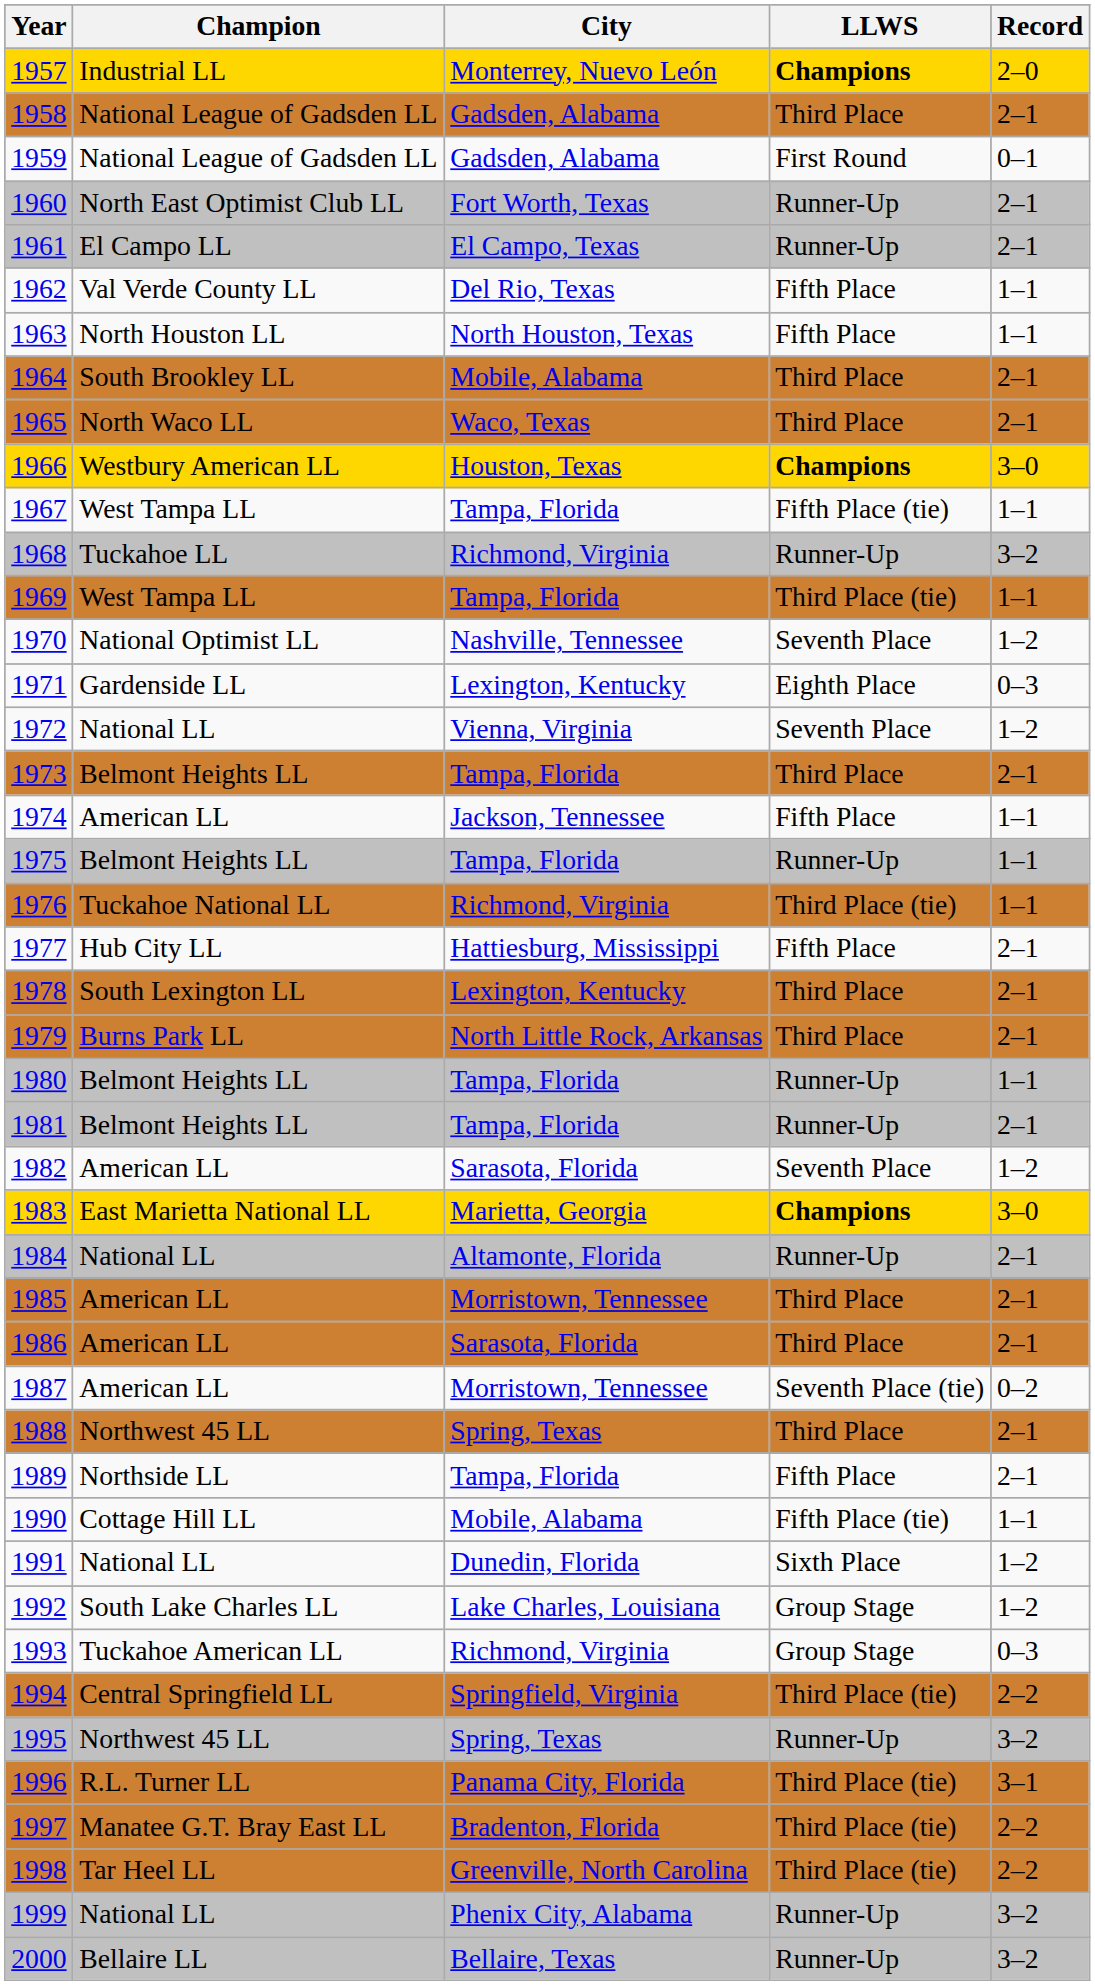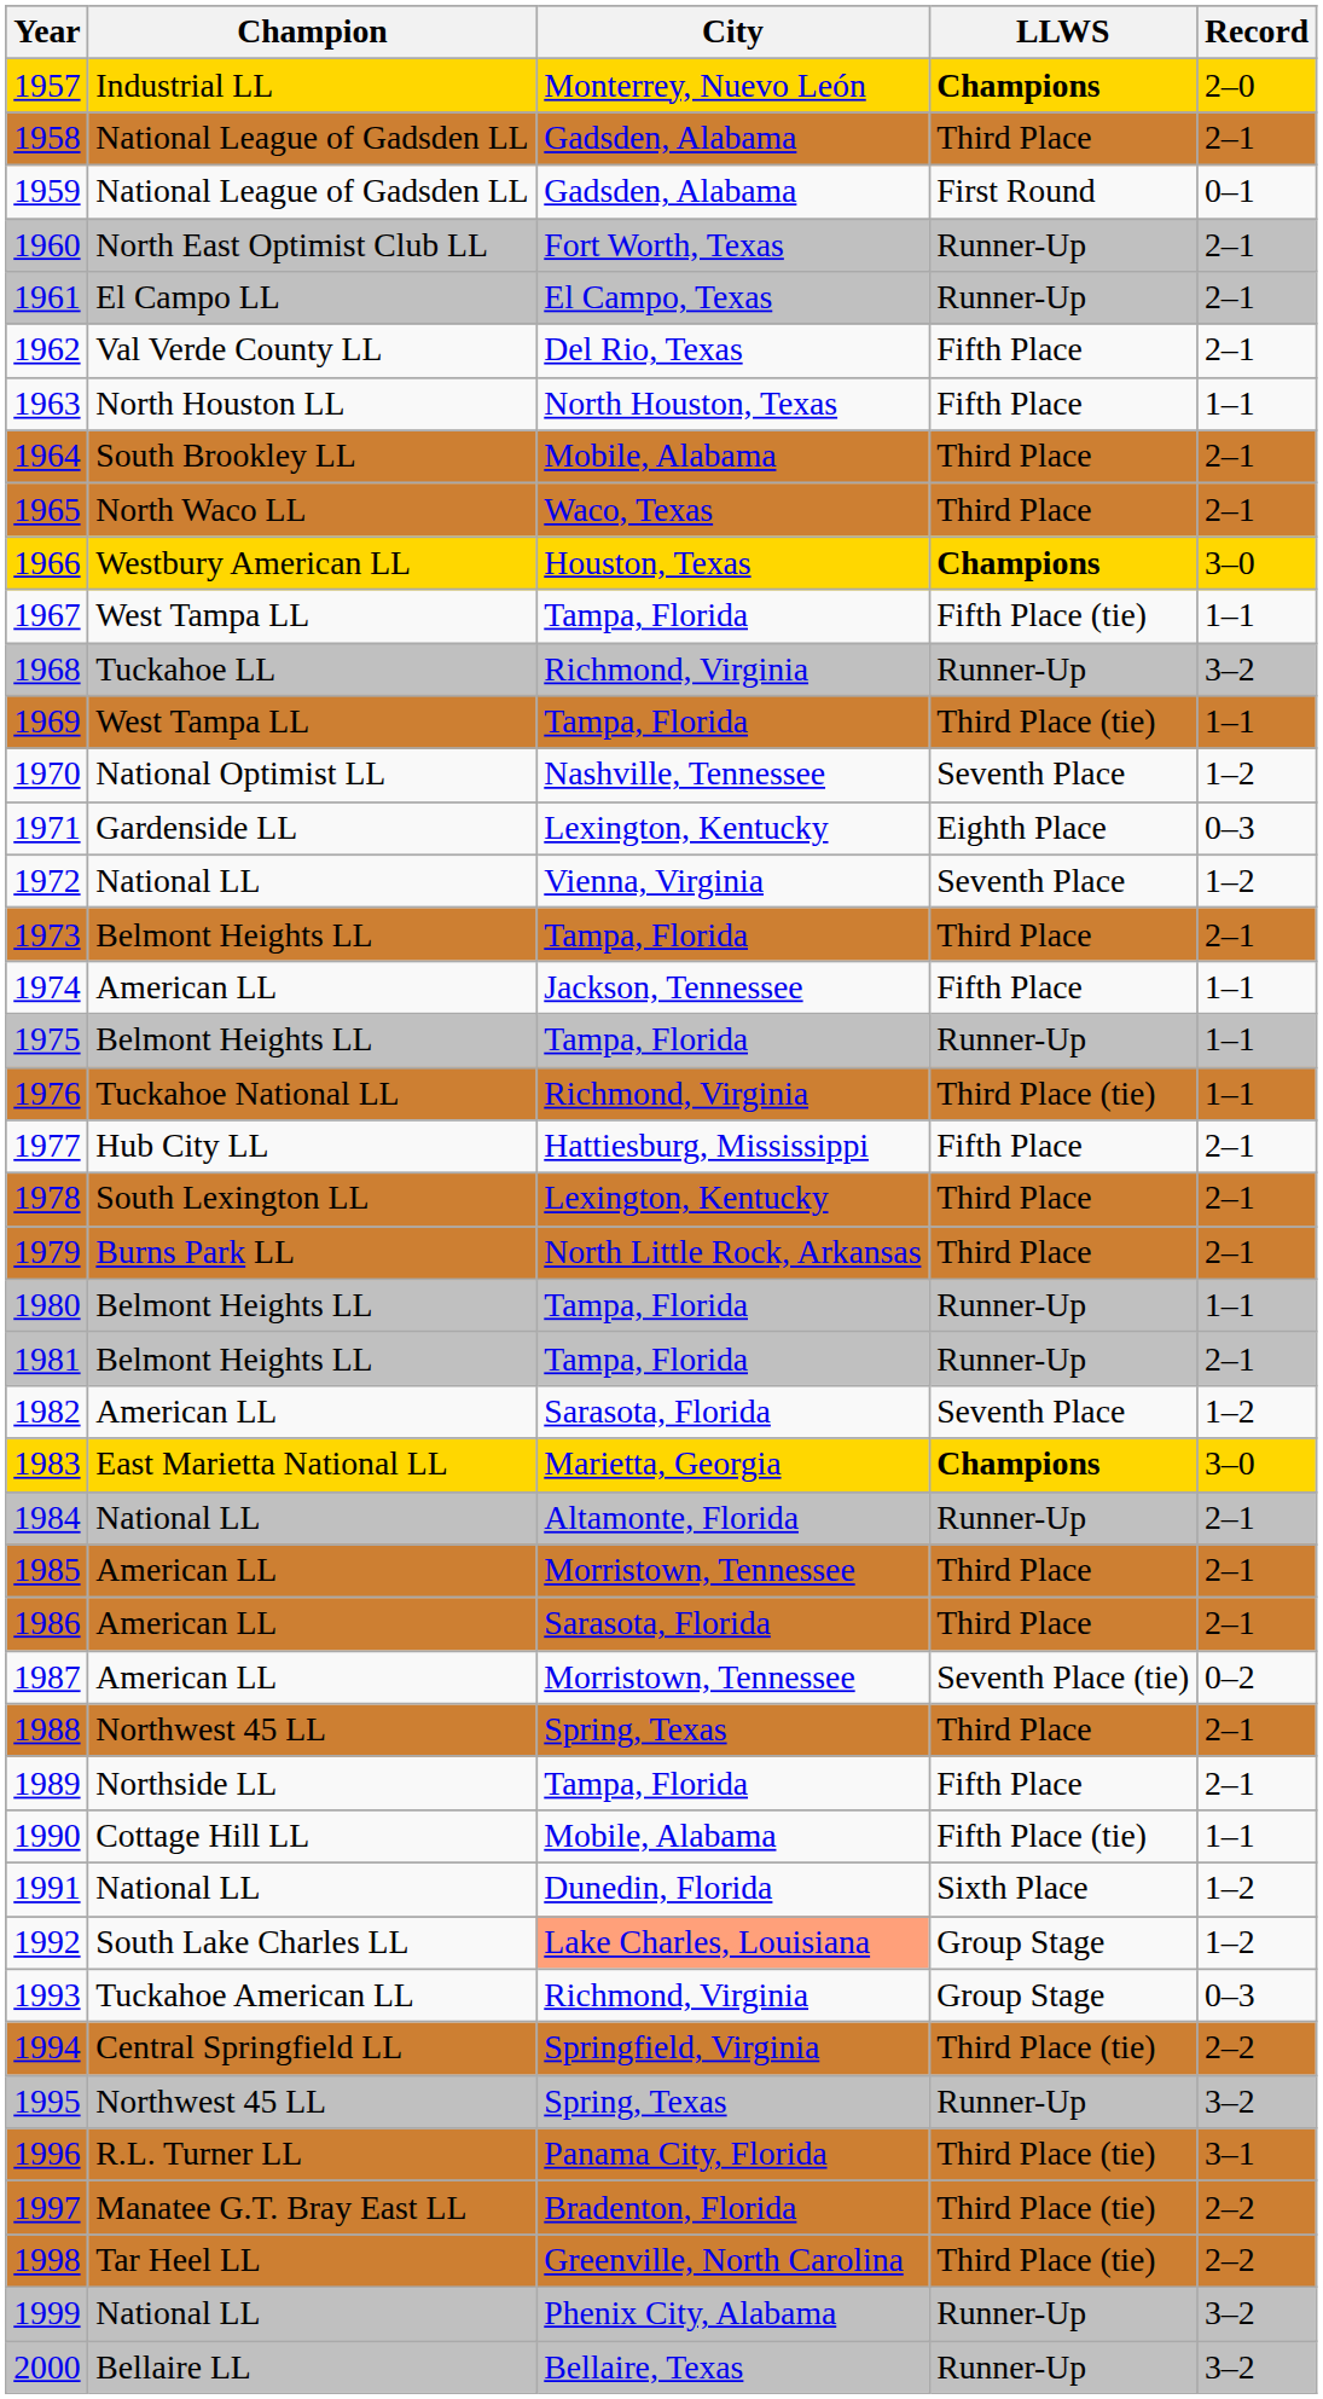1962 | Record: 1–1 -> 2–1
1992 | City: no background -> lightsalmon background
